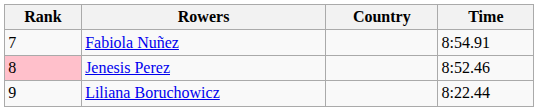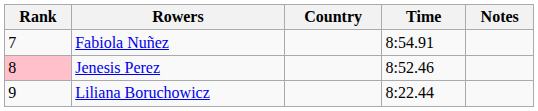+ column: Notes
